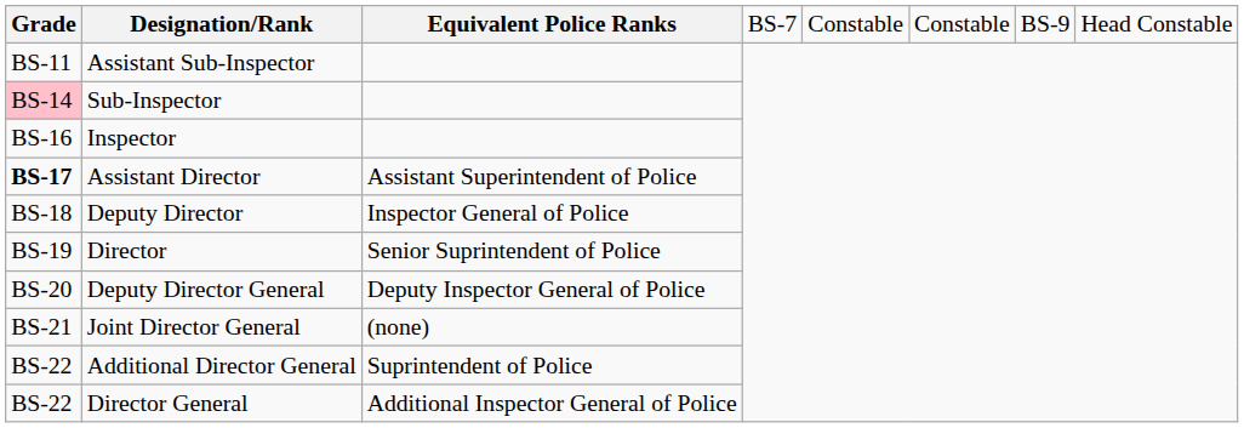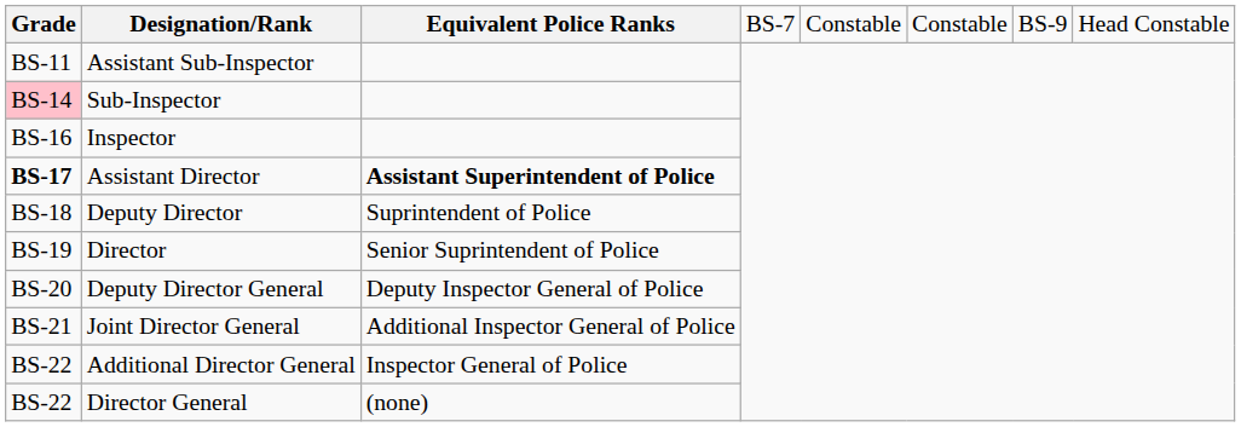Assistant Director | column 3: normal -> bold
Deputy Director | column 3: Inspector General of Police -> Suprintendent of Police
Joint Director General | column 3: (none) -> Additional Inspector General of Police
Additional Director General | column 3: Suprintendent of Police -> Inspector General of Police
Director General | column 3: Additional Inspector General of Police -> (none)
